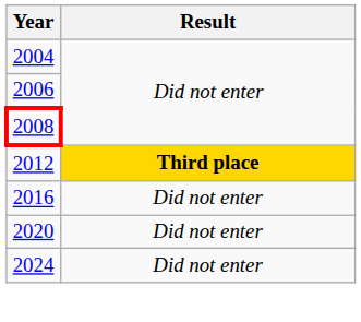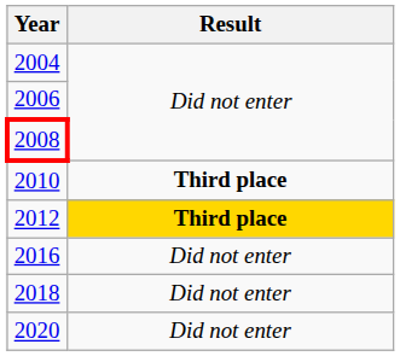+ row: 2010 | Third place
+ row: 2018 | Did not enter
- row: 2024 | Did not enter
